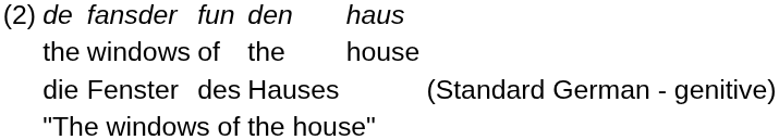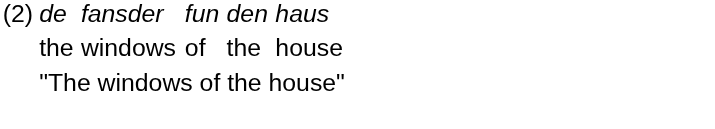- row: die | Fenster | des | Hauses | (Standard German - genitive)
